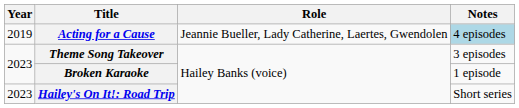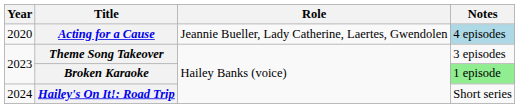Acting for a Cause | Year: 2019 -> 2020
Broken Karaoke | Notes: no background -> lightgreen background
Hailey's On It!: Road Trip | Year: 2023 -> 2024
